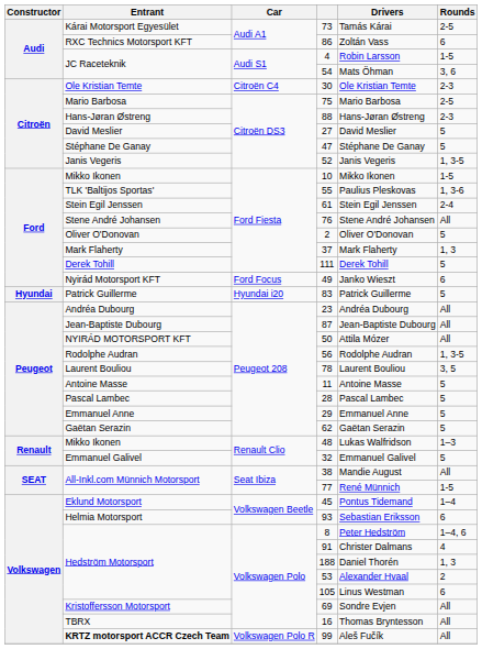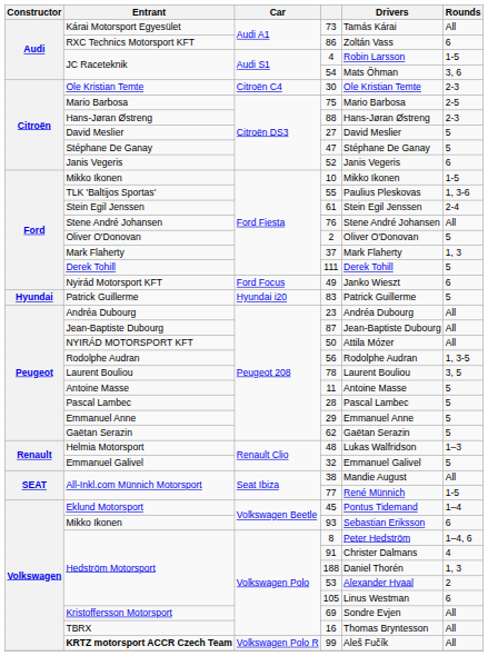73 | Rounds: 2-5 -> All
52 | Rounds: 1, 3-5 -> 6
48 | Entrant: Mikko Ikonen -> Helmia Motorsport
93 | Entrant: Helmia Motorsport -> Mikko Ikonen
